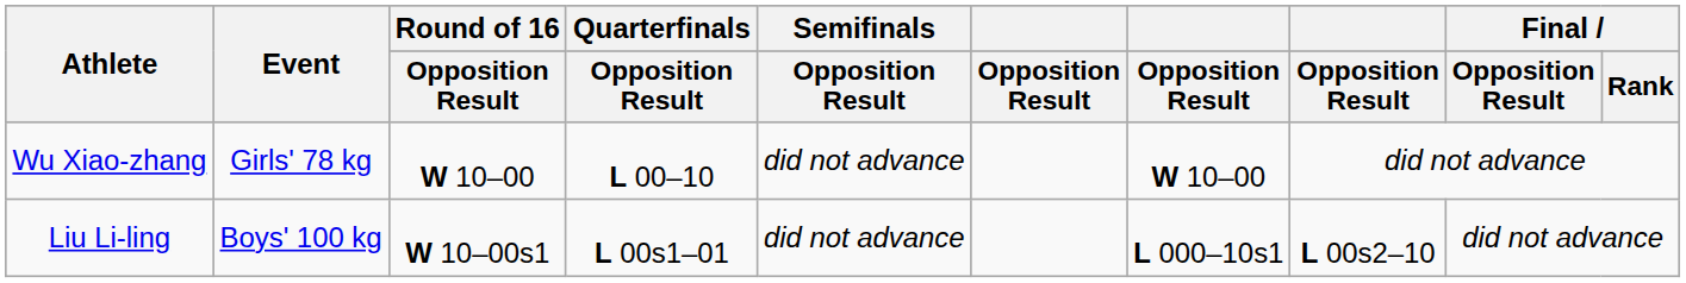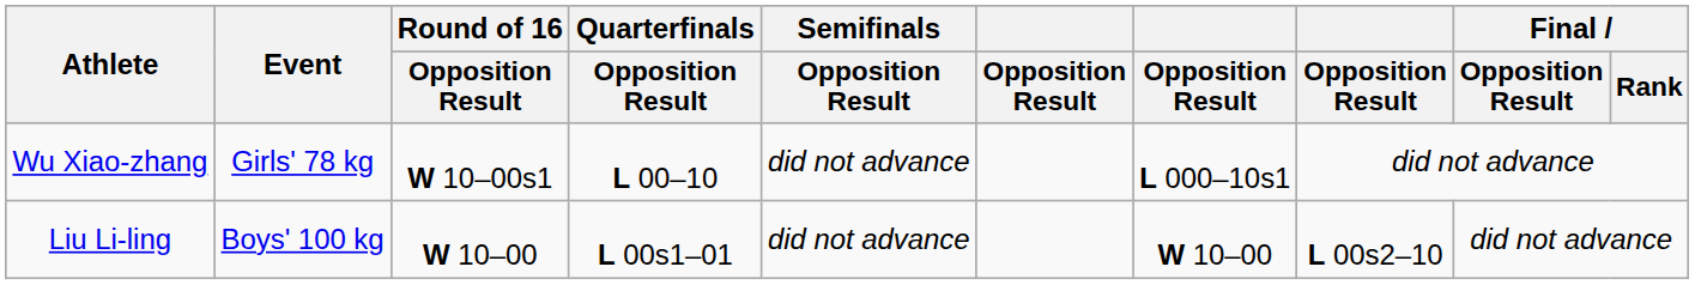Wu Xiao-zhang | Round of 16 / Opposition Result: W 10–00 -> W 10–00s1
Wu Xiao-zhang | column 7: W 10–00 -> L 000–10s1
Liu Li-ling | Round of 16 / Opposition Result: W 10–00s1 -> W 10–00
Liu Li-ling | column 7: L 000–10s1 -> W 10–00
